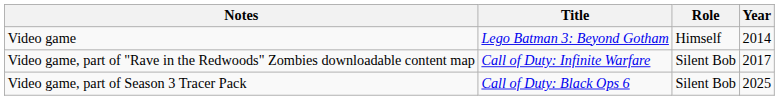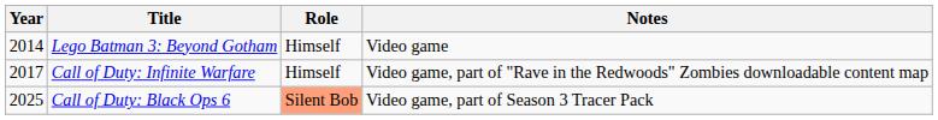columns swapped: Year <-> Notes
Call of Duty: Infinite Warfare | Role: Silent Bob -> Himself
Call of Duty: Black Ops 6 | Role: no background -> lightsalmon background
